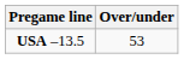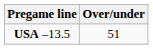USA –13.5 | Over/under: 53 -> 51
